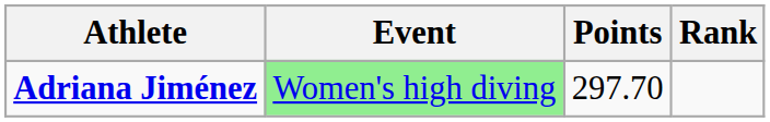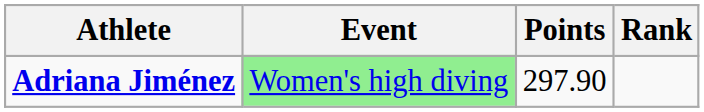Adriana Jiménez | Points: 297.70 -> 297.90
